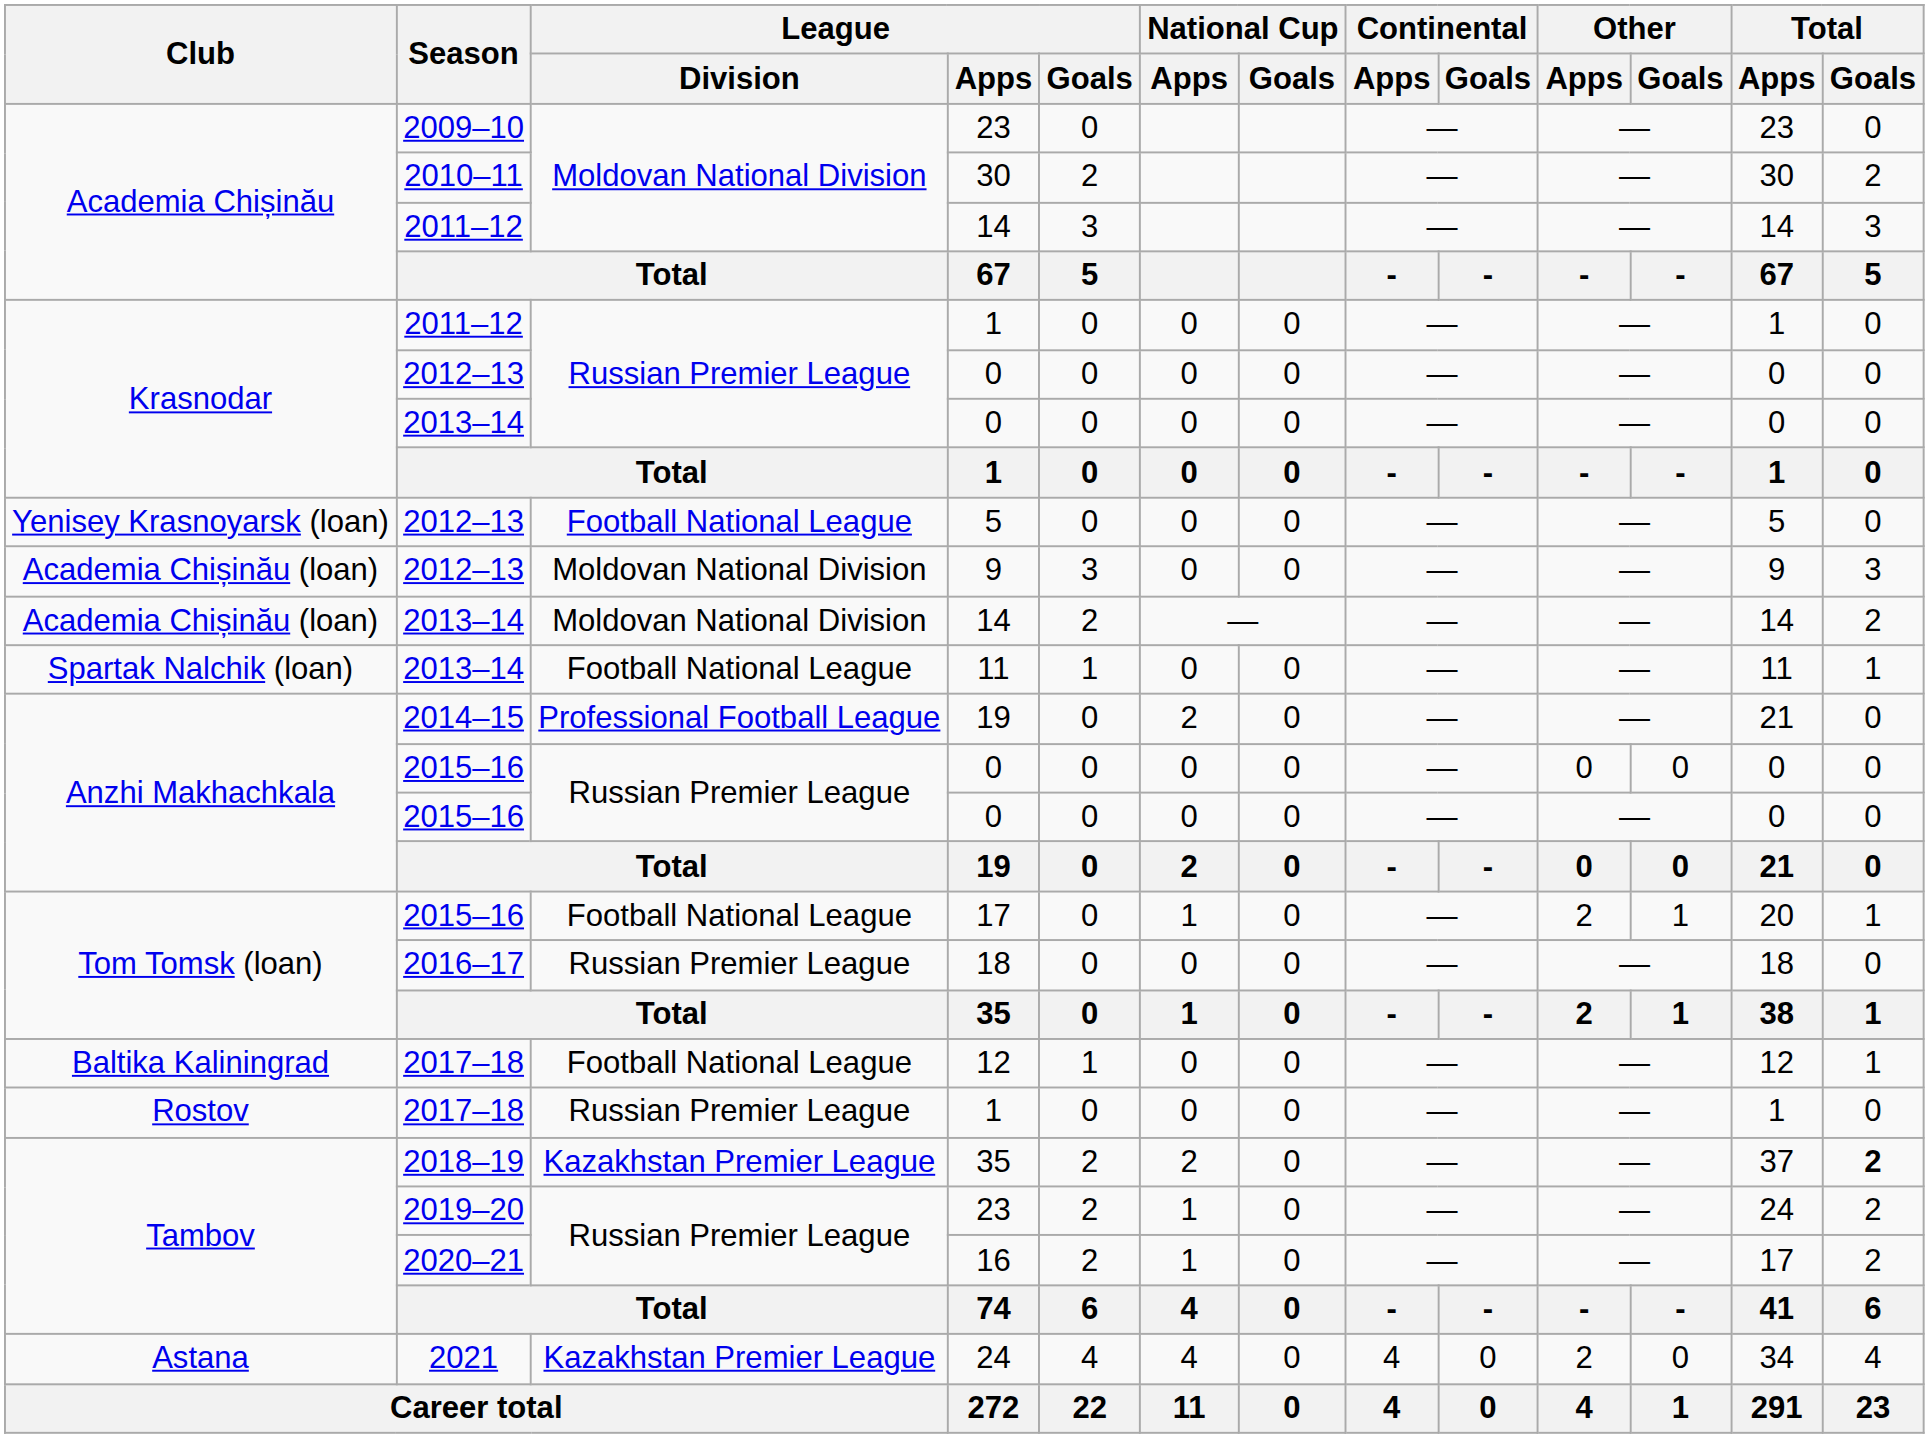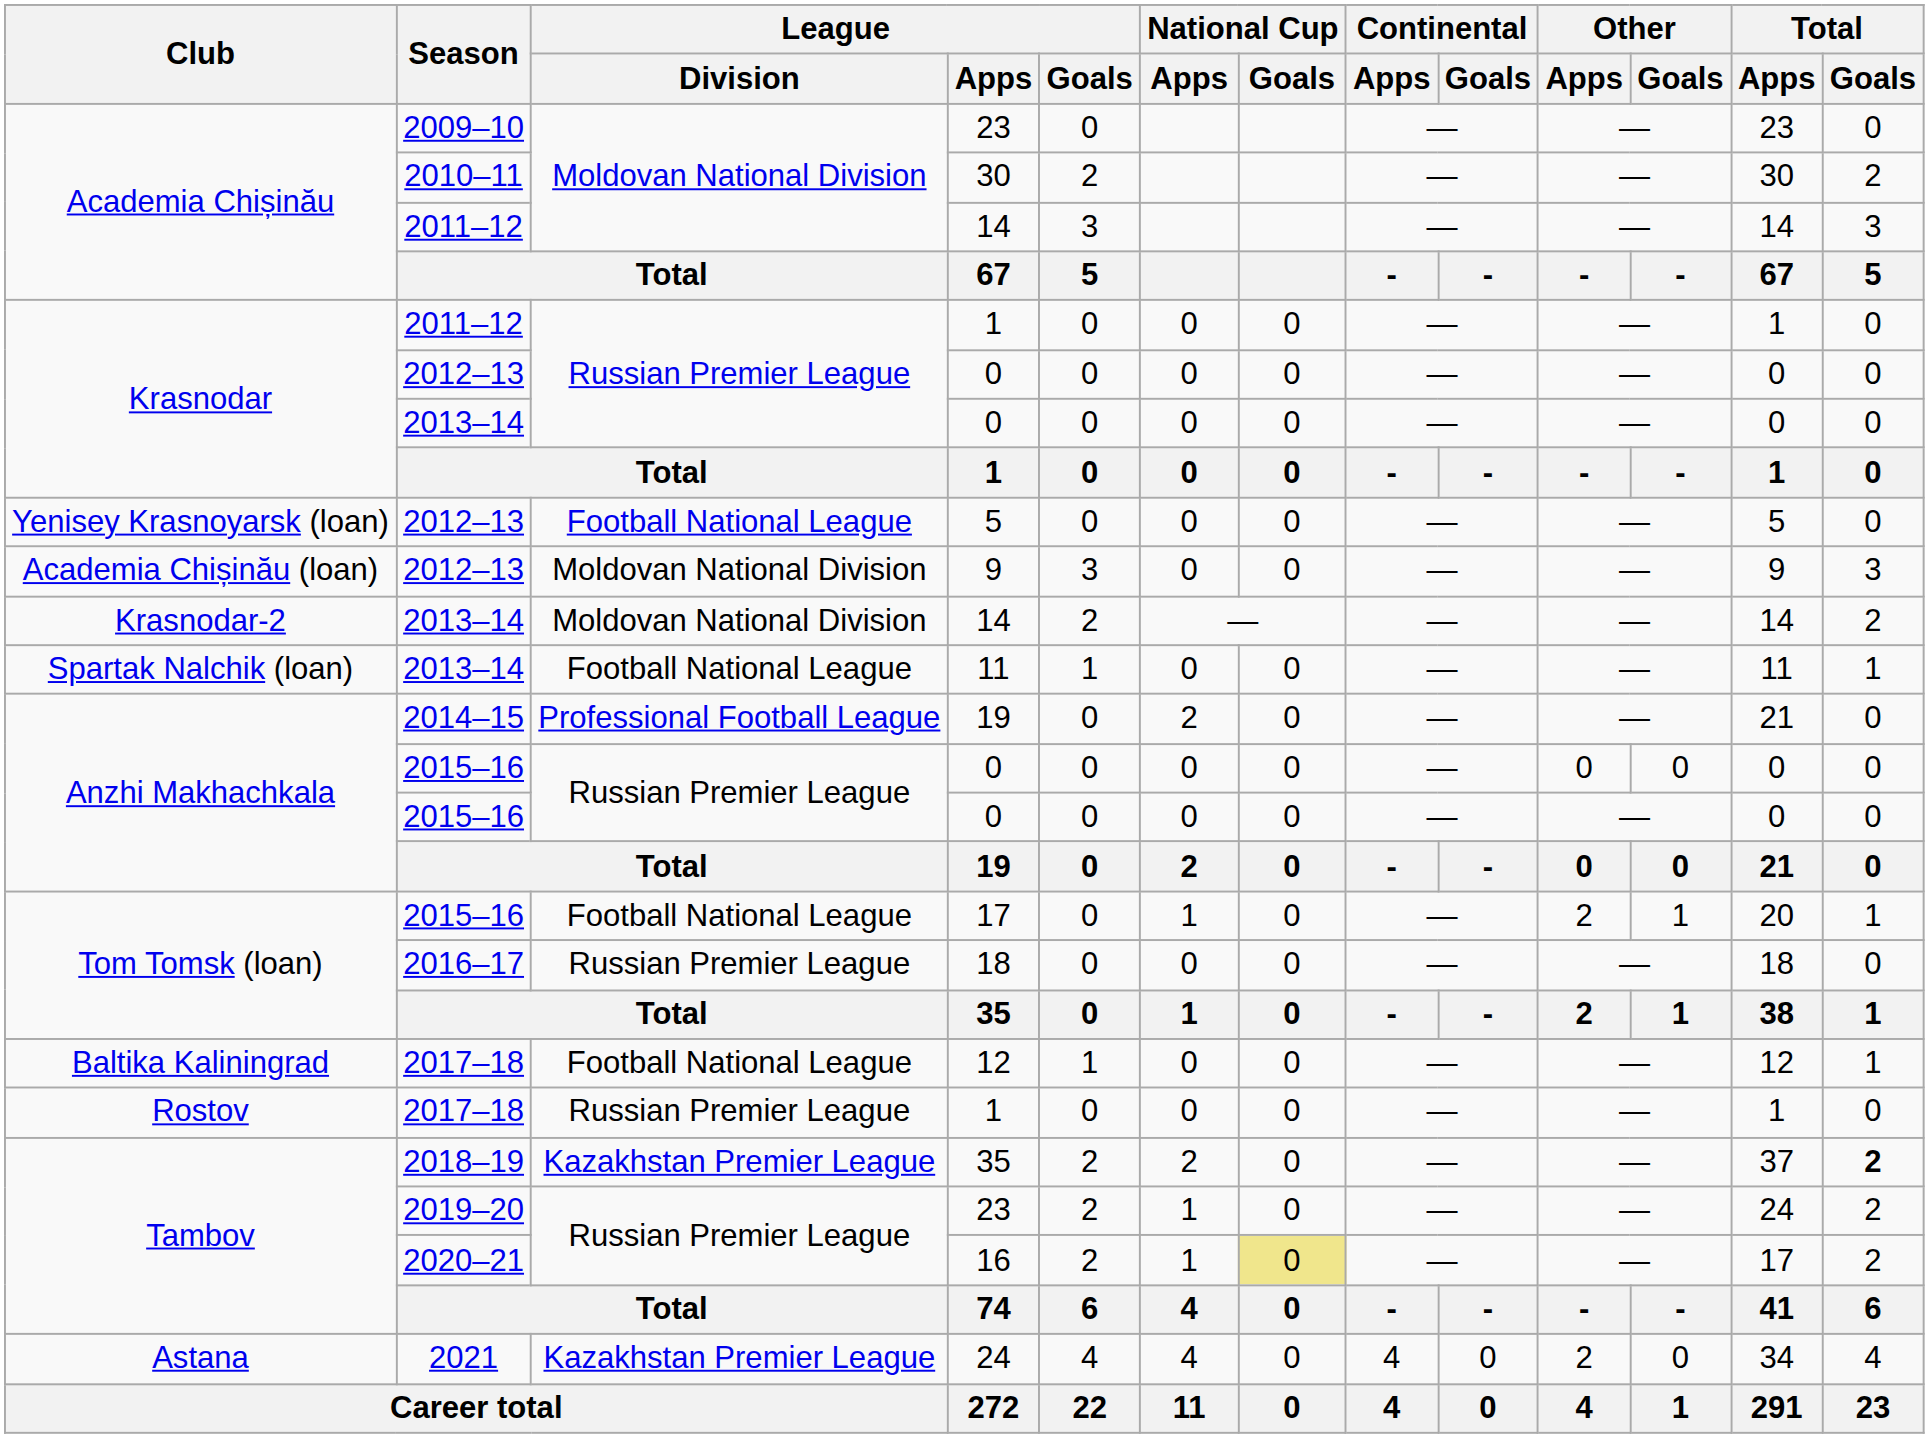2013–14 / 14 | Club: Academia Chișinău (loan) -> Krasnodar-2
16 | National Cup / Goals: no background -> khaki background
